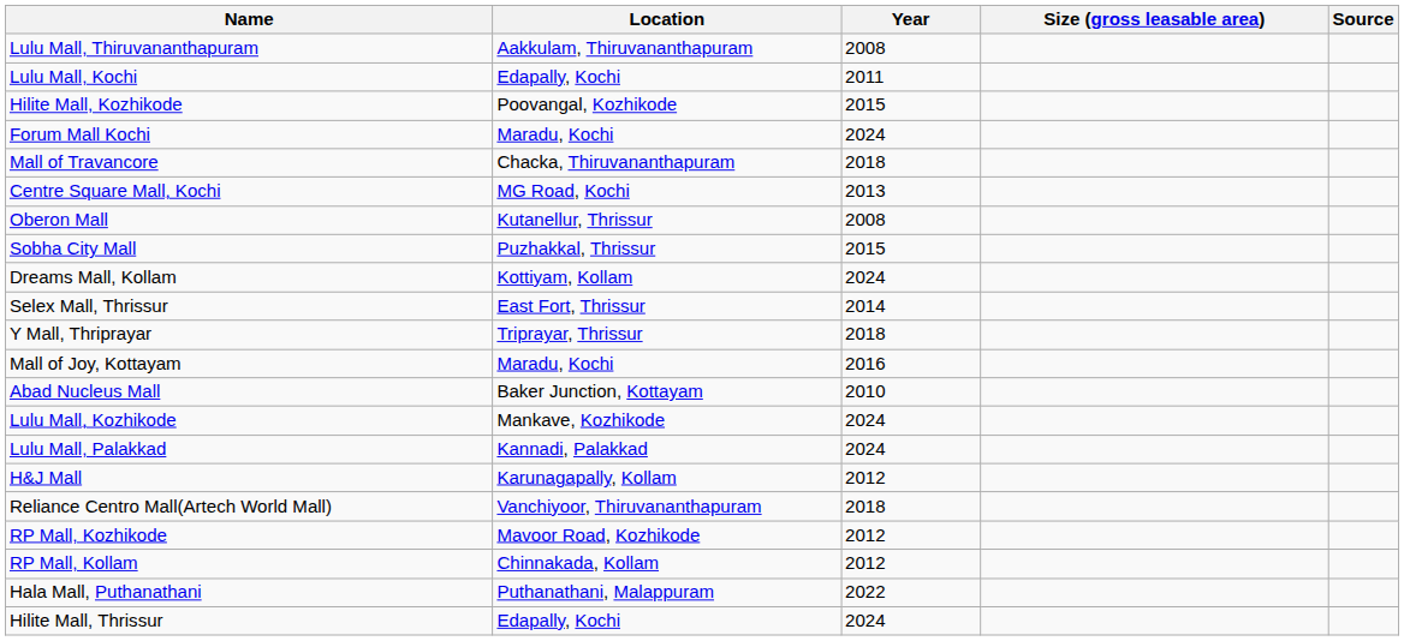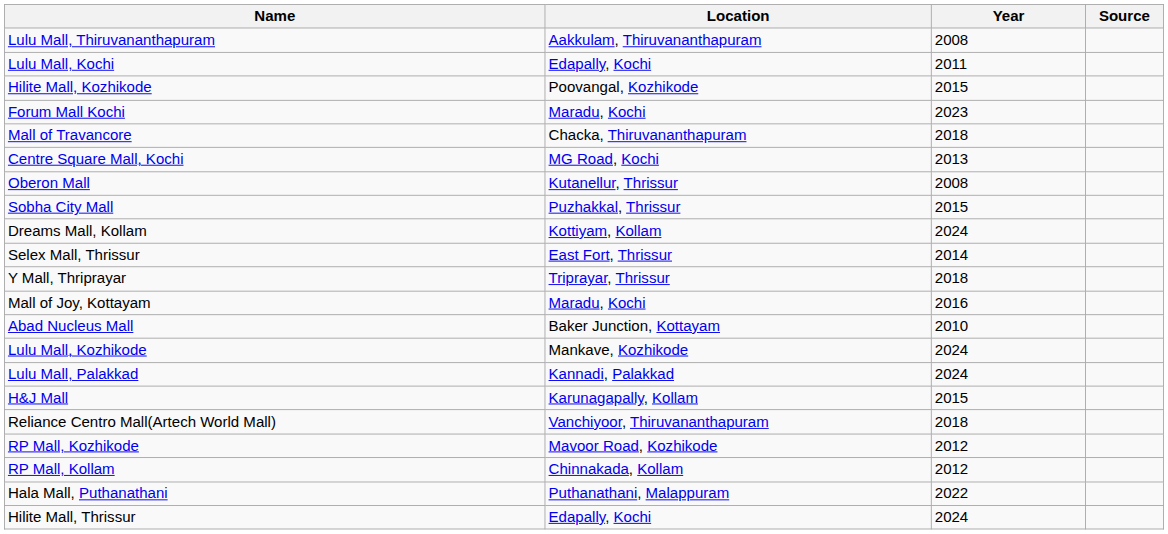- column: Size (gross leasable area)
Forum Mall Kochi | Year: 2024 -> 2023
H&J Mall | Year: 2012 -> 2015
